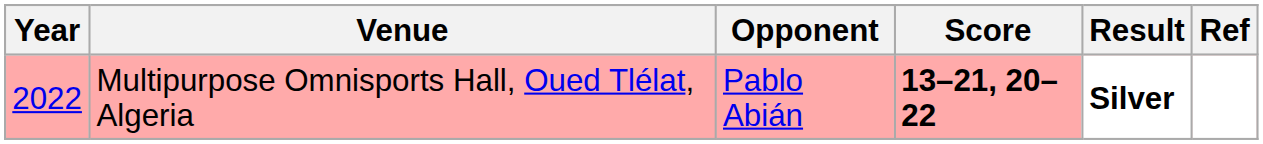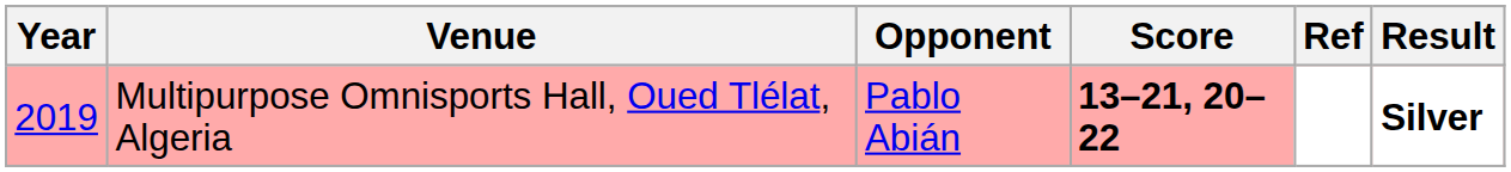columns swapped: Result <-> Ref
Multipurpose Omnisports Hall, Oued Tlélat, Algeria | Year: 2022 -> 2019
